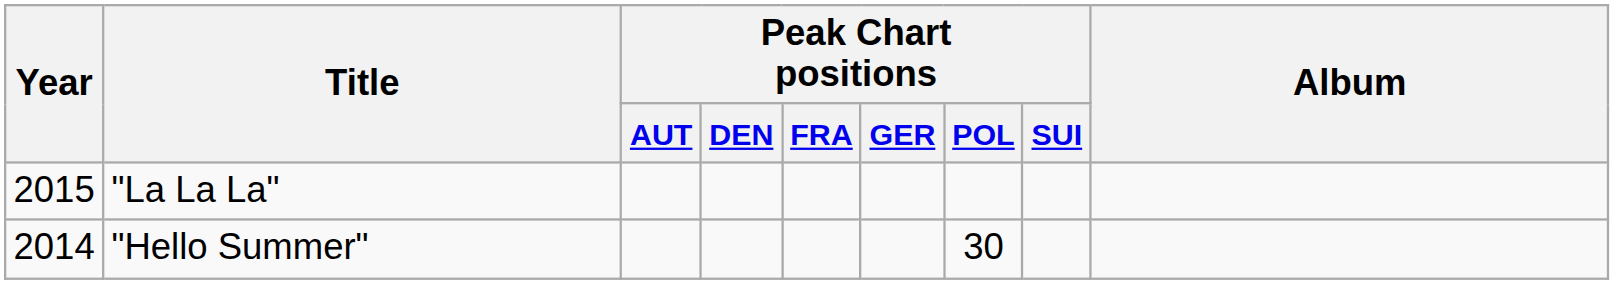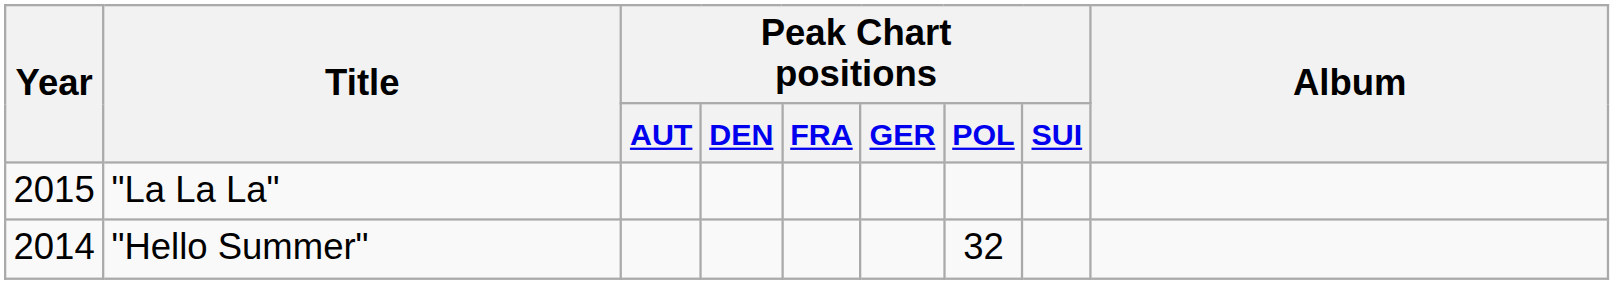"Hello Summer" | Peak Chart positions / POL: 30 -> 32
